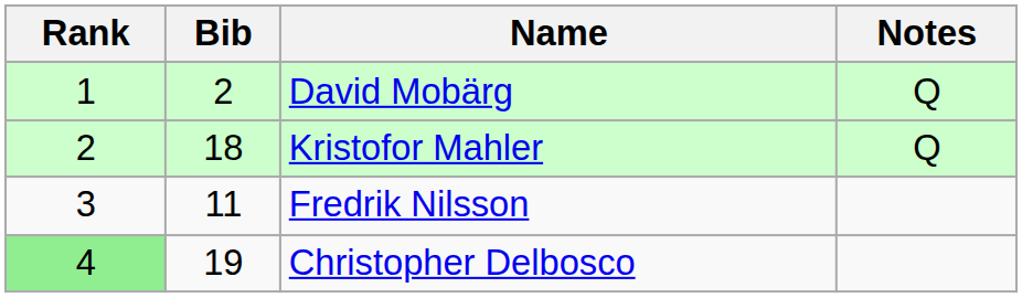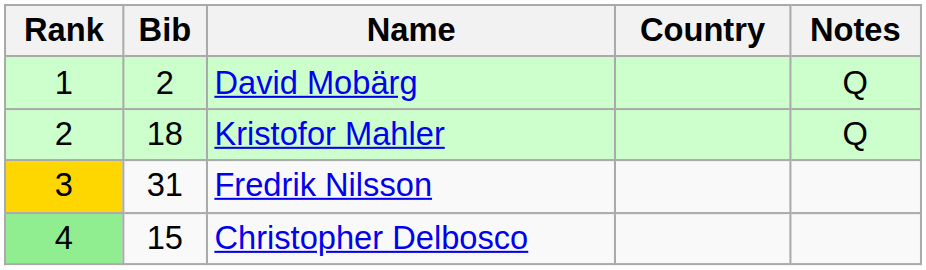+ column: Country
Fredrik Nilsson | Rank: no background -> gold background
Fredrik Nilsson | Bib: 11 -> 31
Christopher Delbosco | Bib: 19 -> 15
